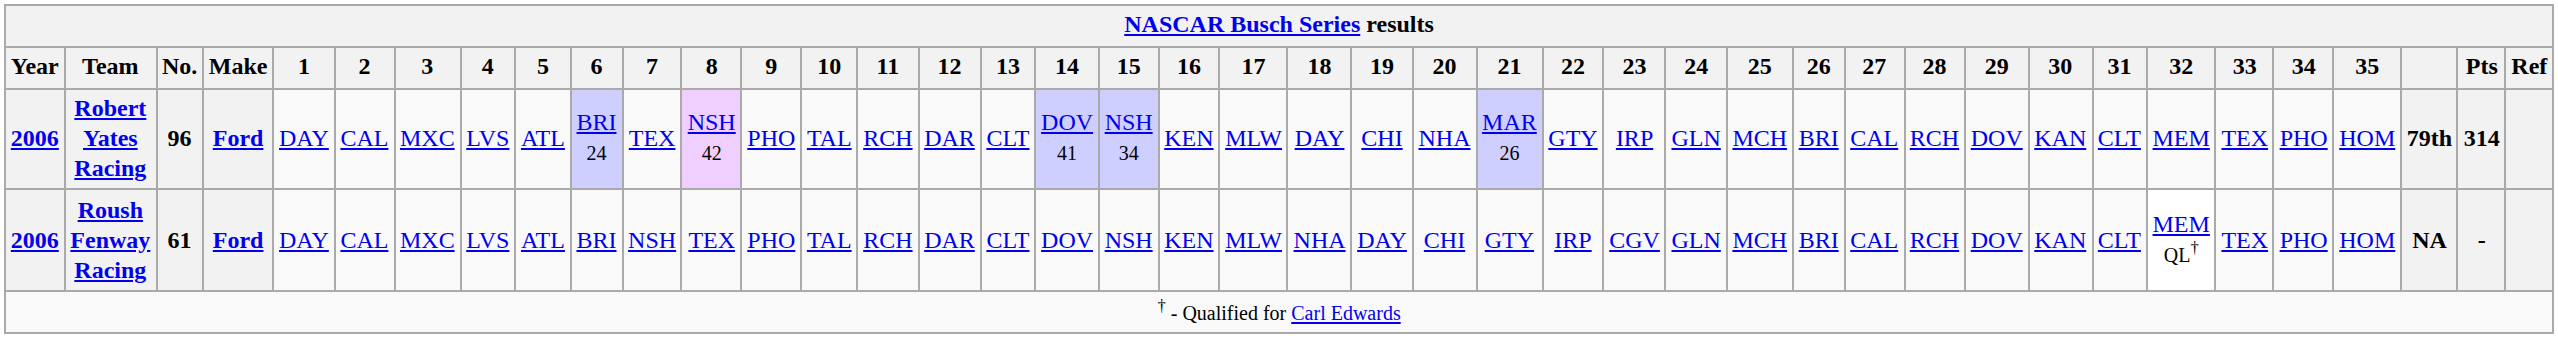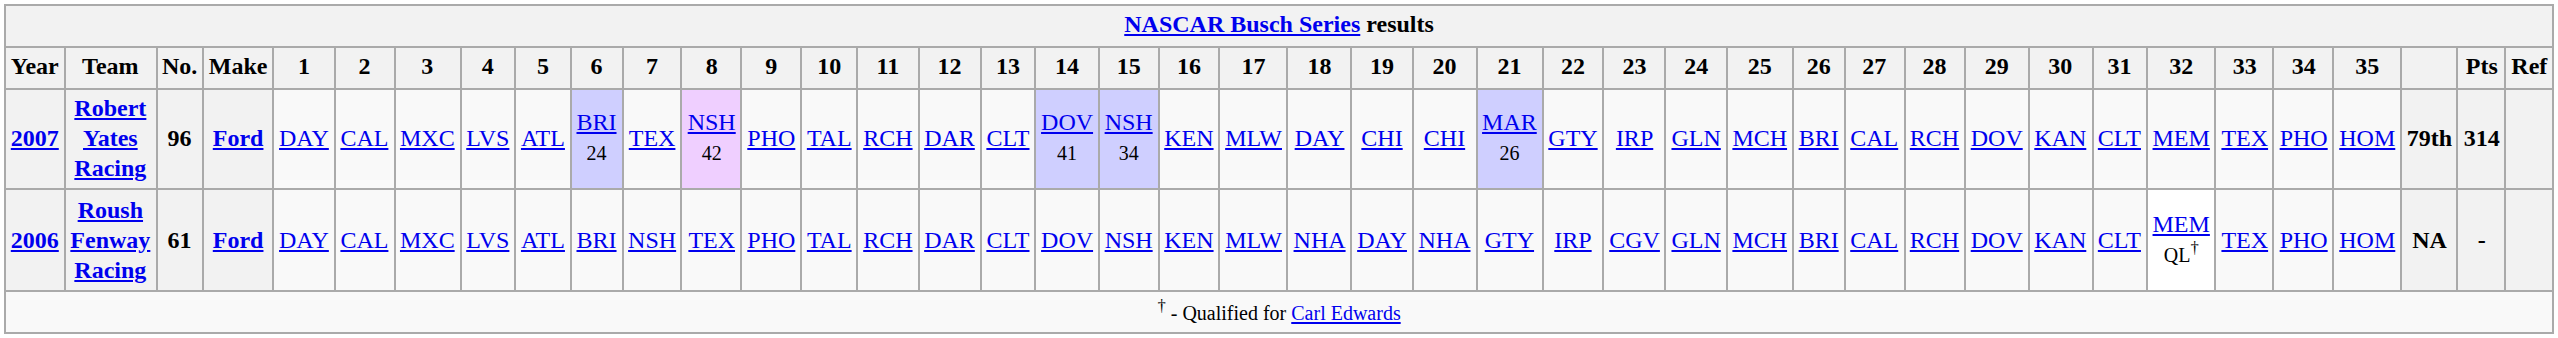Robert Yates Racing | NASCAR Busch Series results / Year: 2006 -> 2007
Robert Yates Racing | NASCAR Busch Series results / 20: NHA -> CHI
Roush Fenway Racing | NASCAR Busch Series results / 20: CHI -> NHA
